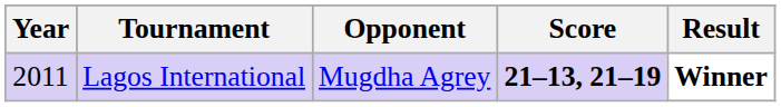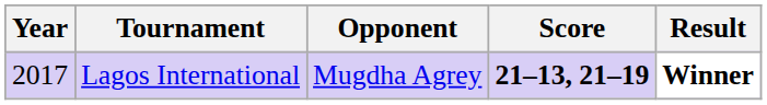Lagos International | Year: 2011 -> 2017
